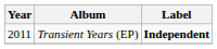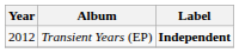Transient Years (EP) | Year: 2011 -> 2012
